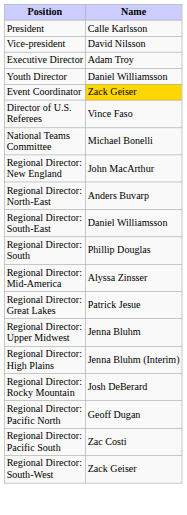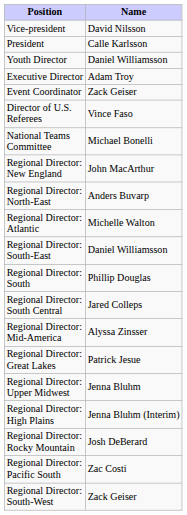rows swapped: President <-> Vice-president
rows swapped: Executive Director <-> Youth Director
Event Coordinator | Name: gold background -> no background
+ row: Regional Director: Atlantic | Michelle Walton
+ row: Regional Director: South Central | Jared Colleps
- row: Regional Director: Pacific North | Geoff Dugan
